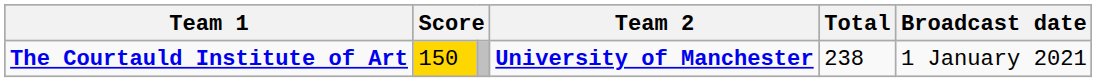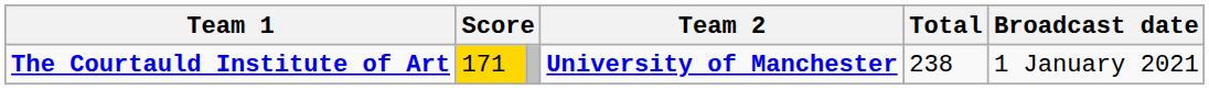The Courtauld Institute of Art | column 2: 150 -> 171
